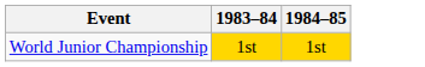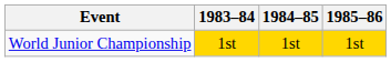+ column: 1985–86 | 1st
